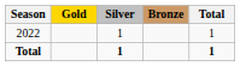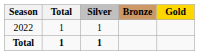columns swapped: Gold <-> Total
